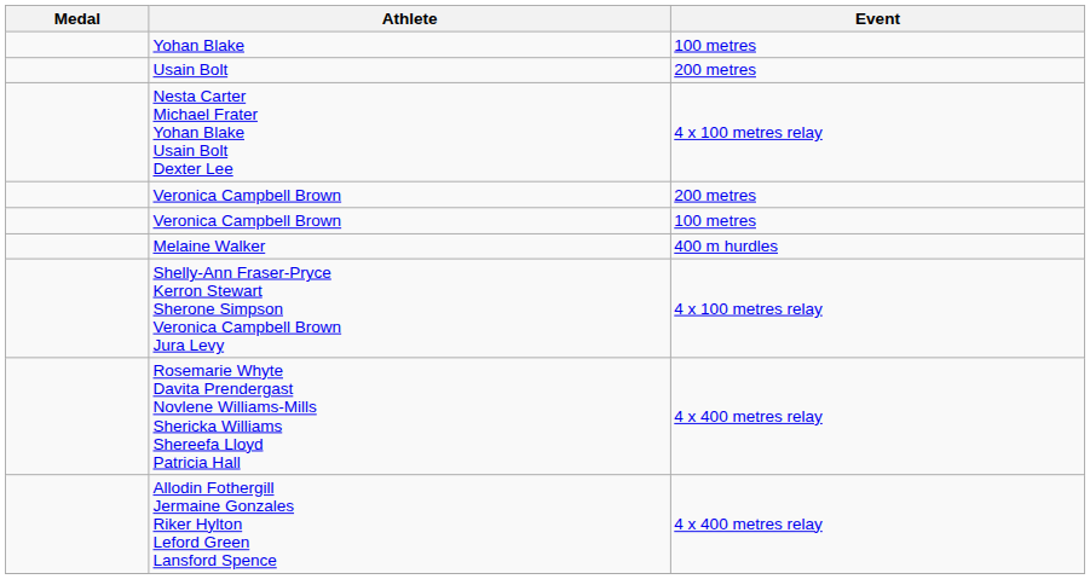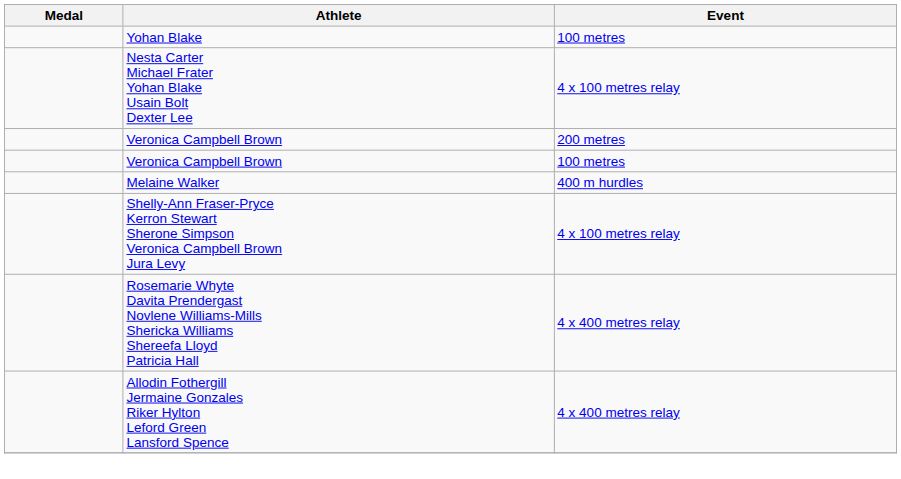- row: Usain Bolt | 200 metres
